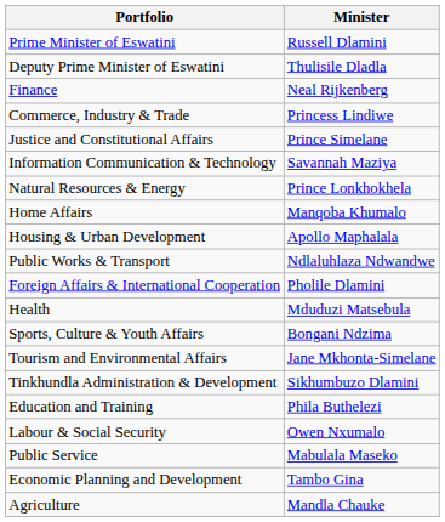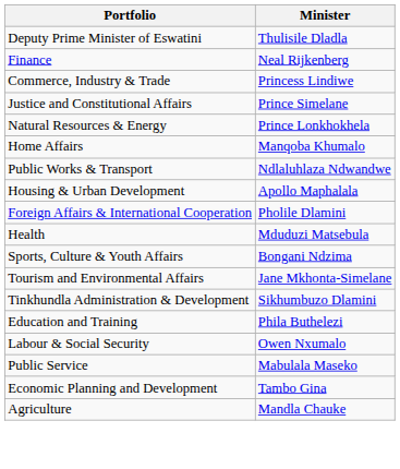- row: Prime Minister of Eswatini | Russell Dlamini
- row: Information Communication & Technology | Savannah Maziya
rows swapped: Public Works & Transport <-> Housing & Urban Development
